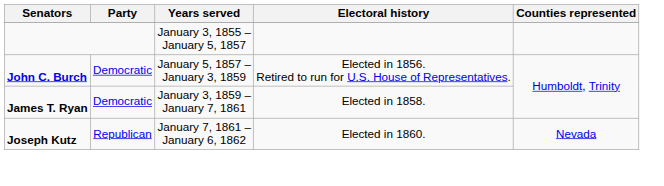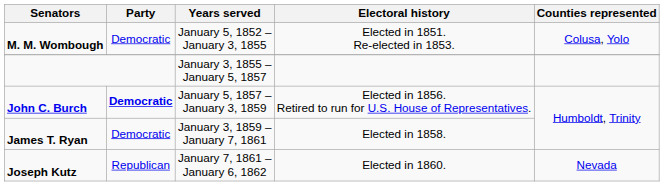+ row: M. M. Wombough | Democratic | January 5, 1852 – January 3, 1855 | Elected in 1851. Re-elected in 1853. | Colusa, Yolo
John C. Burch | Party: normal -> bold
